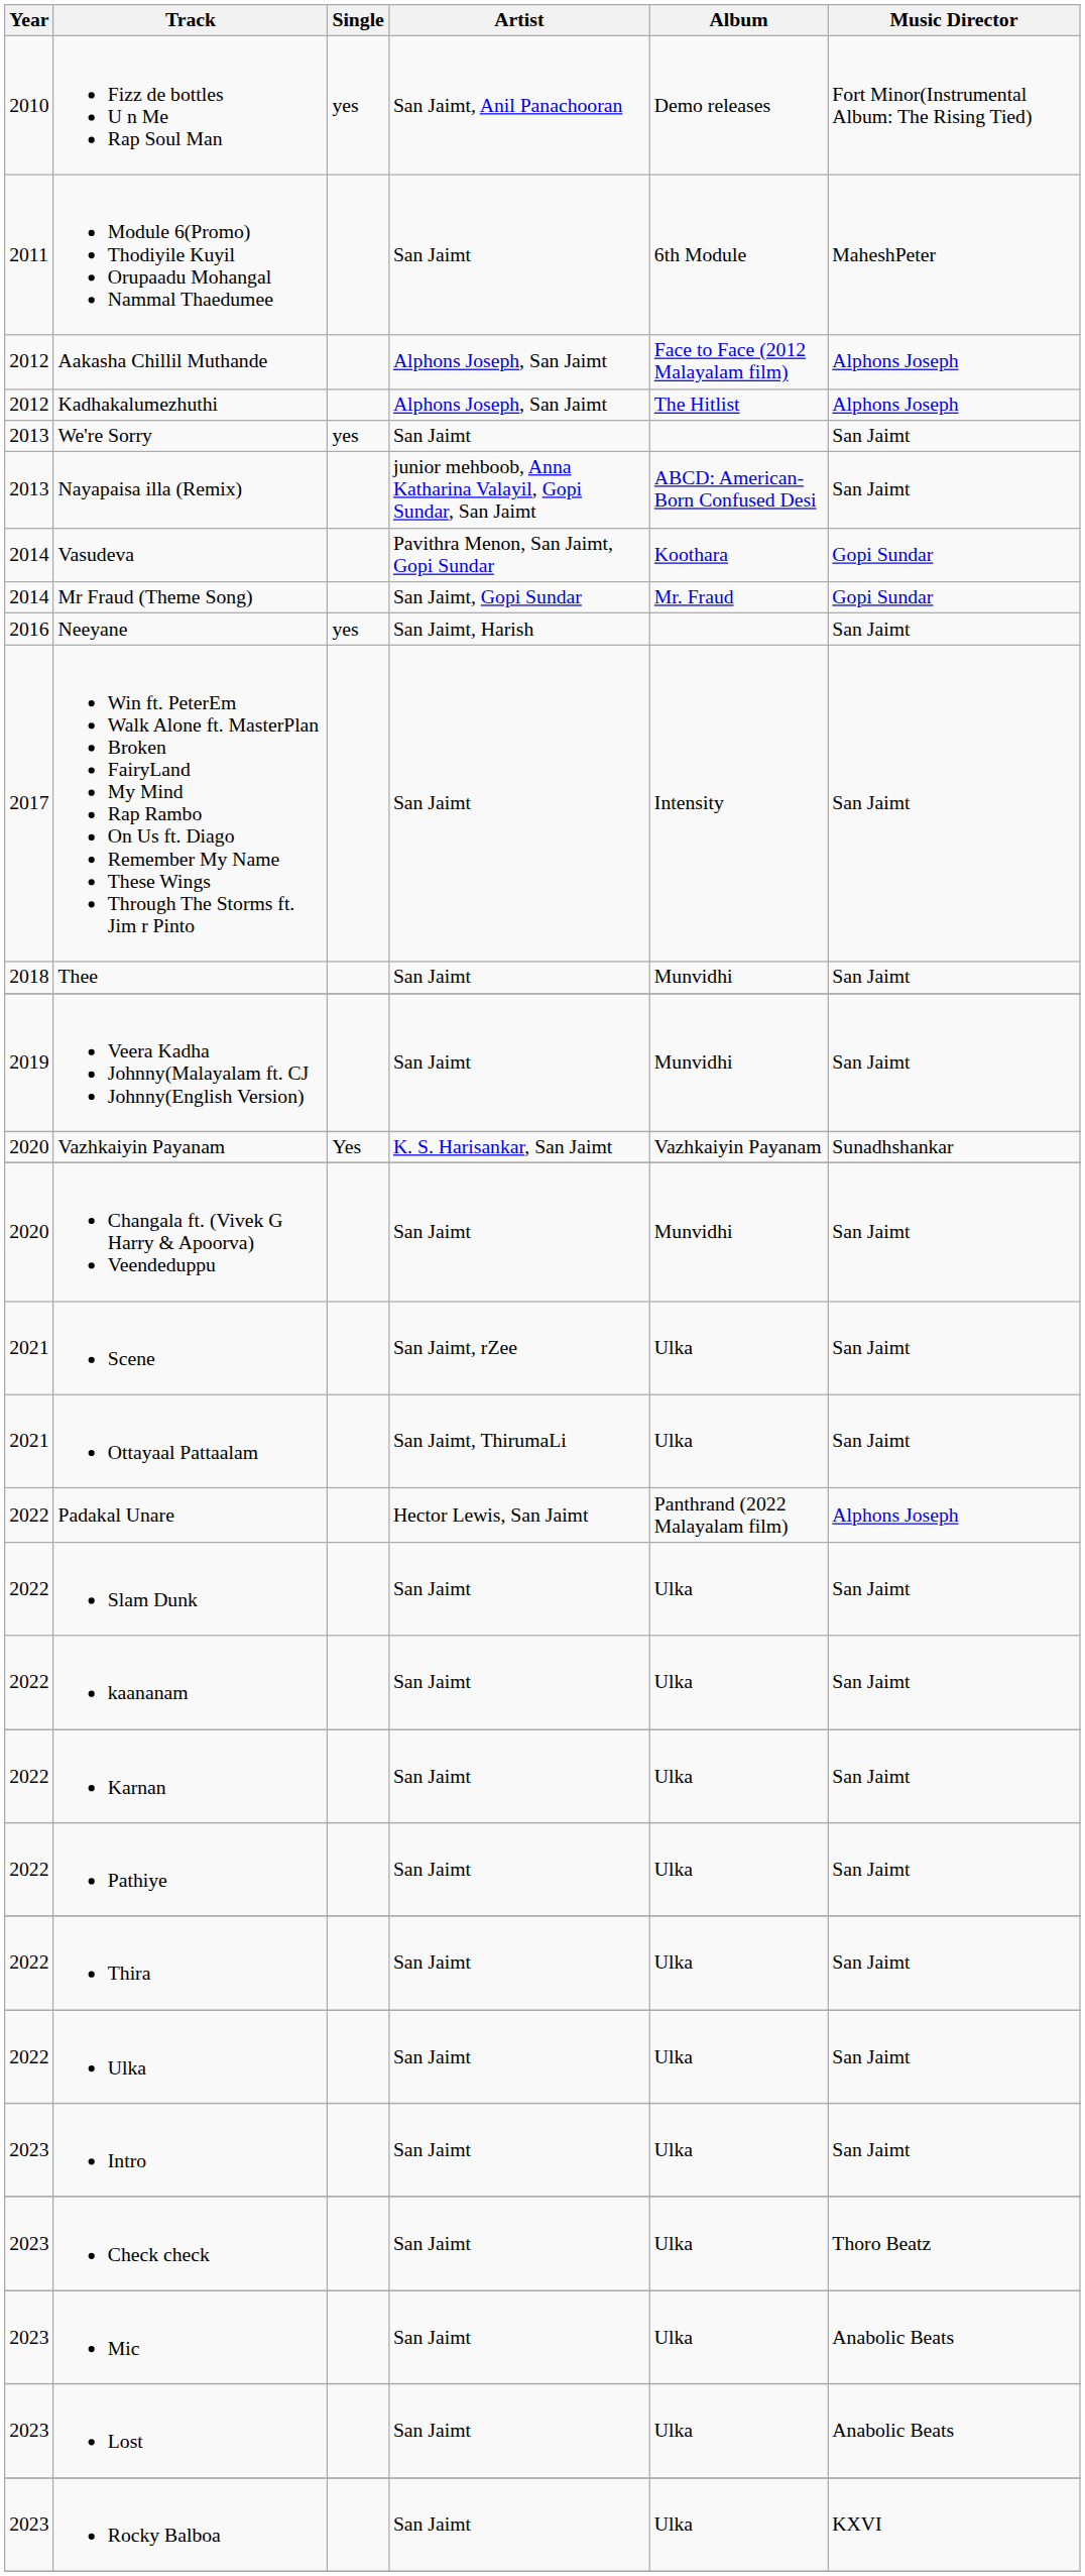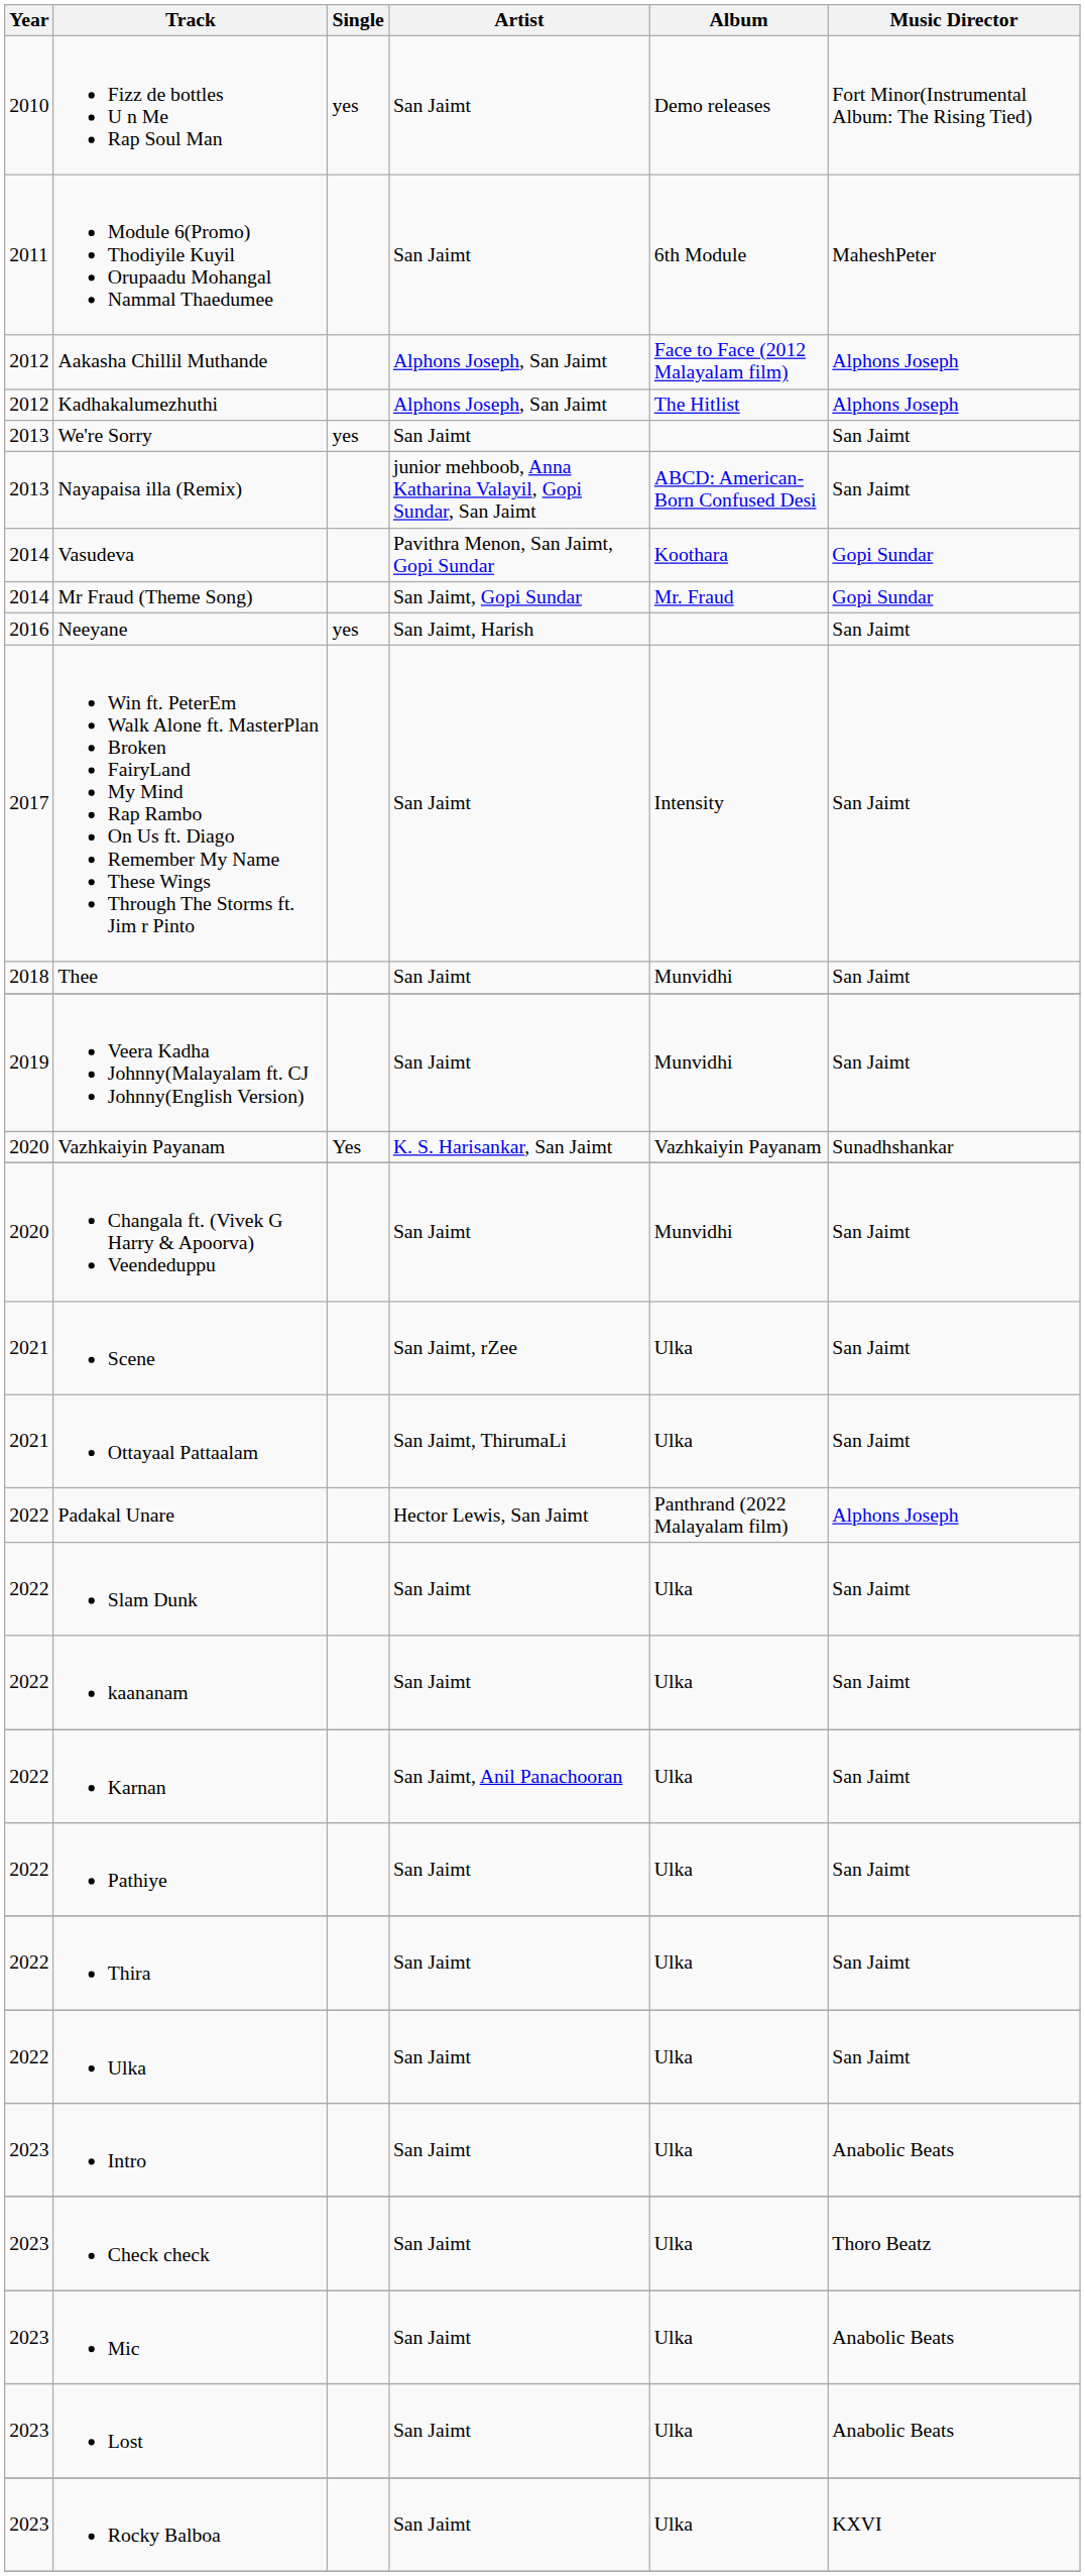Fizz de bottles U n Me Rap Soul Man | Artist: San Jaimt, Anil Panachooran -> San Jaimt
Karnan | Artist: San Jaimt -> San Jaimt, Anil Panachooran
Intro | Music Director: San Jaimt -> Anabolic Beats
